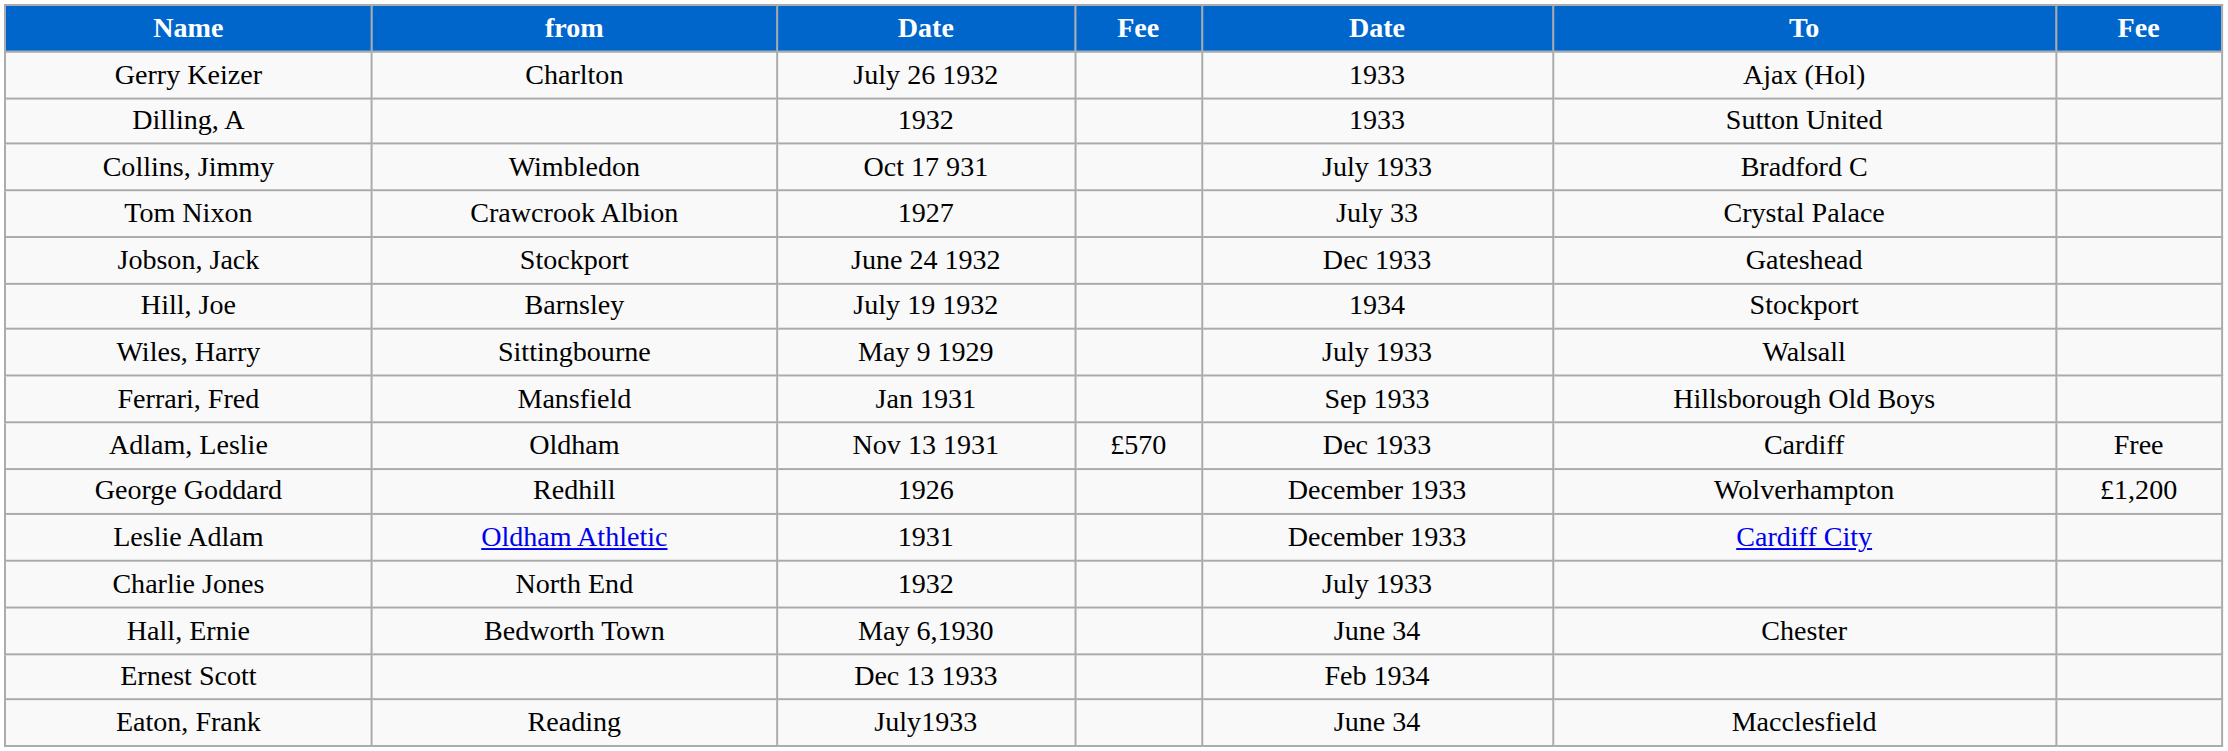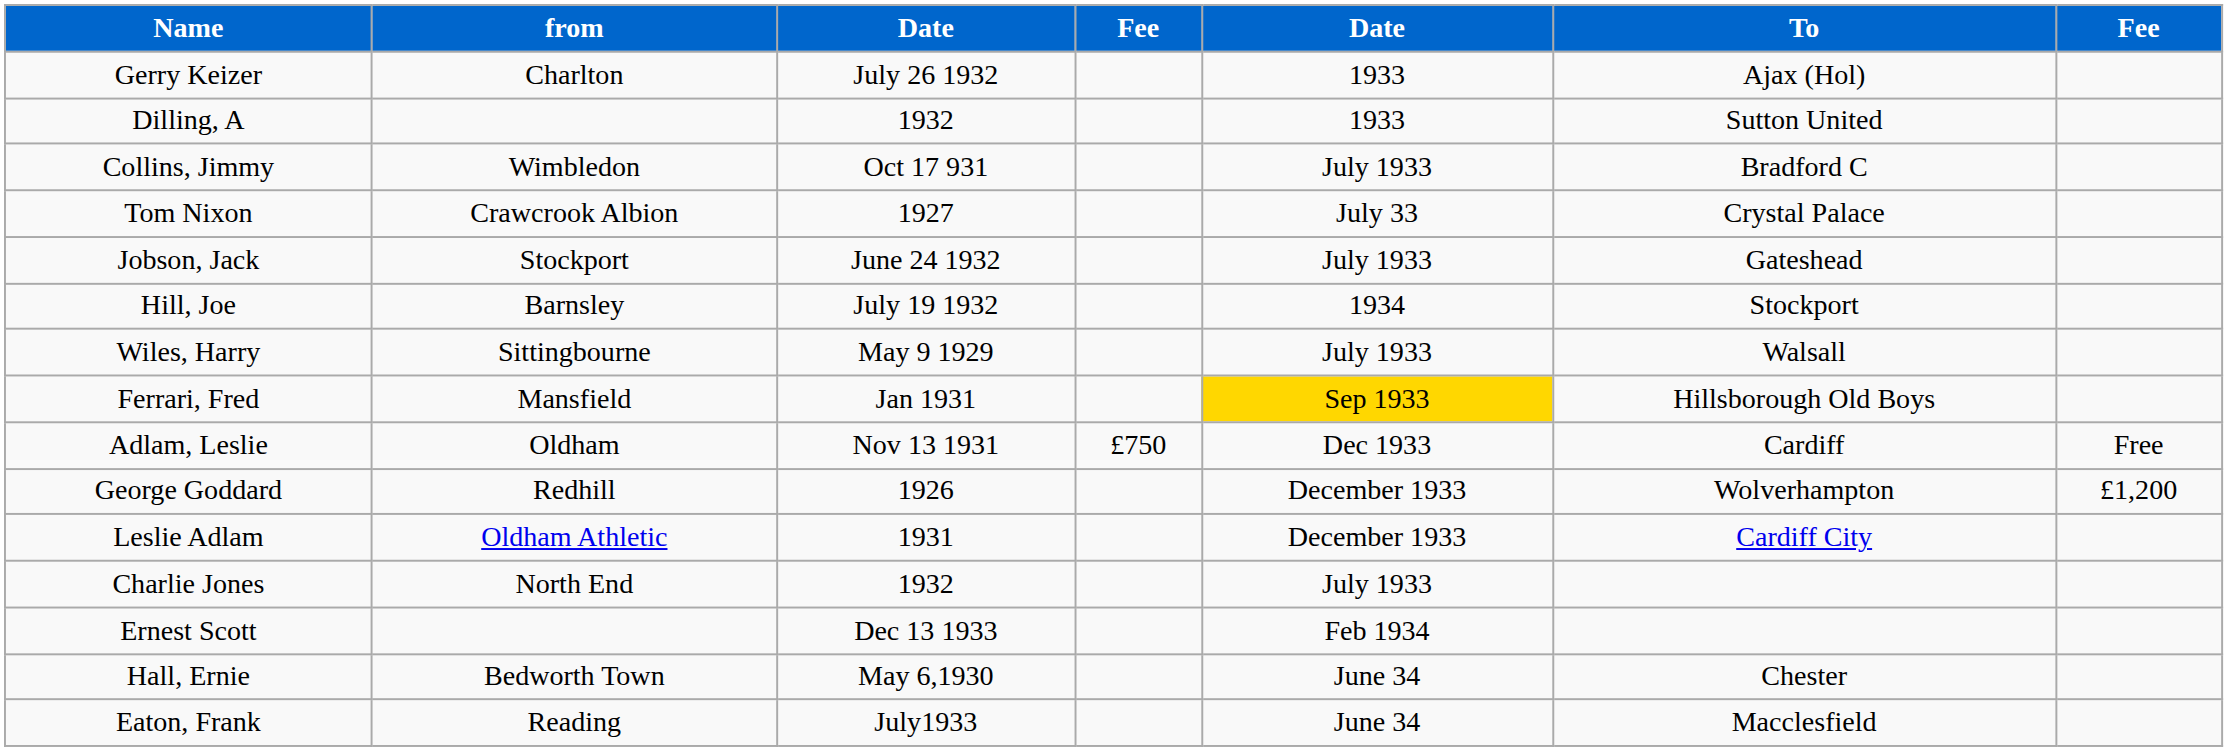Jobson, Jack | column 5: Dec 1933 -> July 1933
Ferrari, Fred | column 5: no background -> gold background
Adlam, Leslie | column 4: £570 -> £750
rows swapped: Ernest Scott <-> Hall, Ernie
